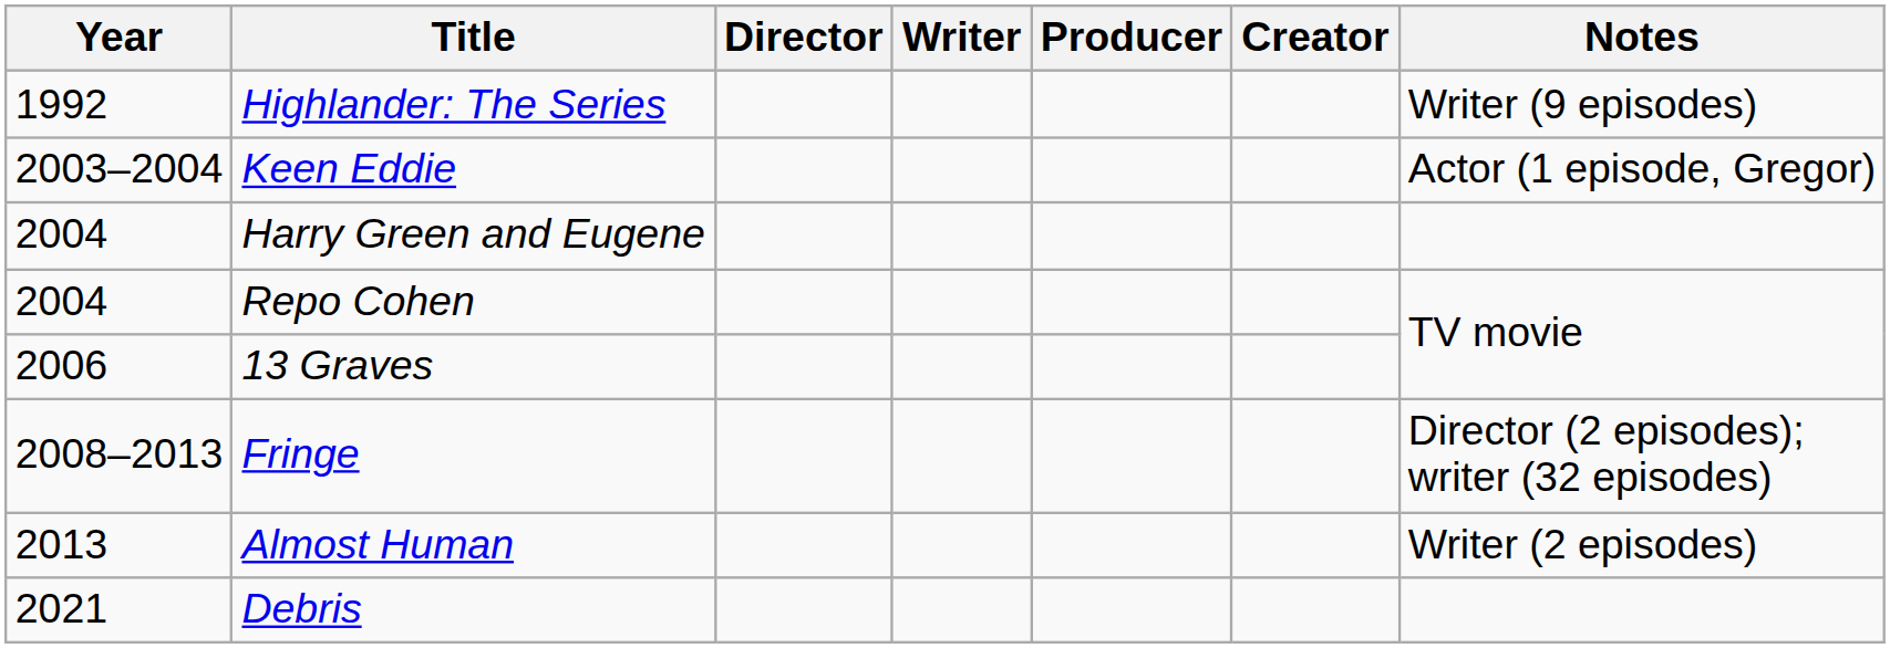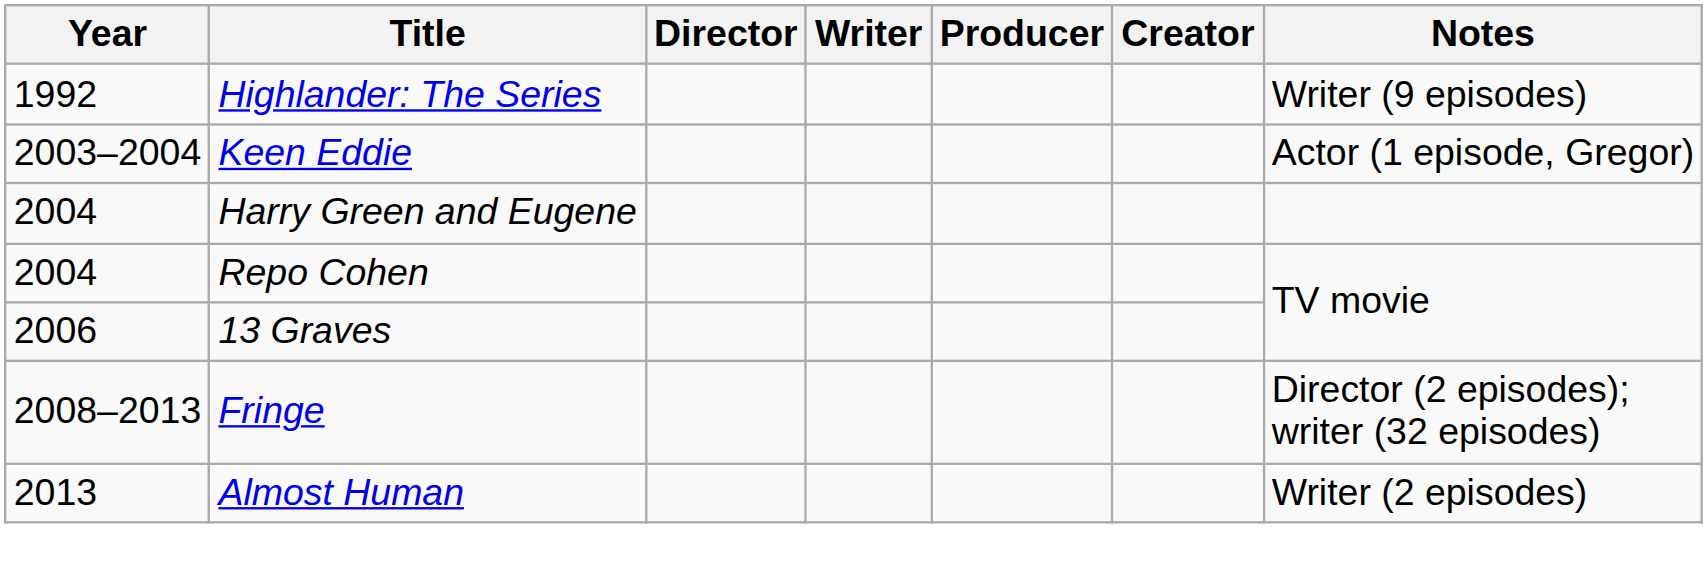- row: 2021 | Debris
